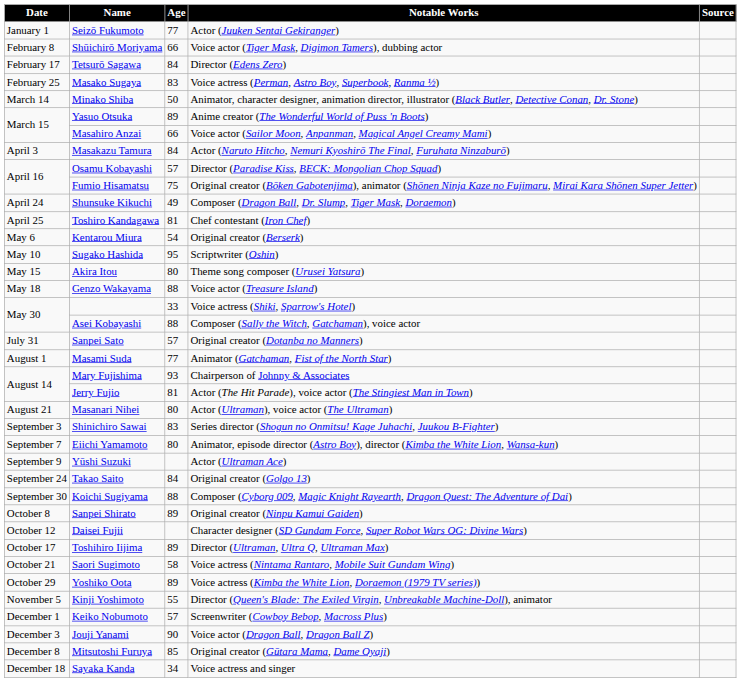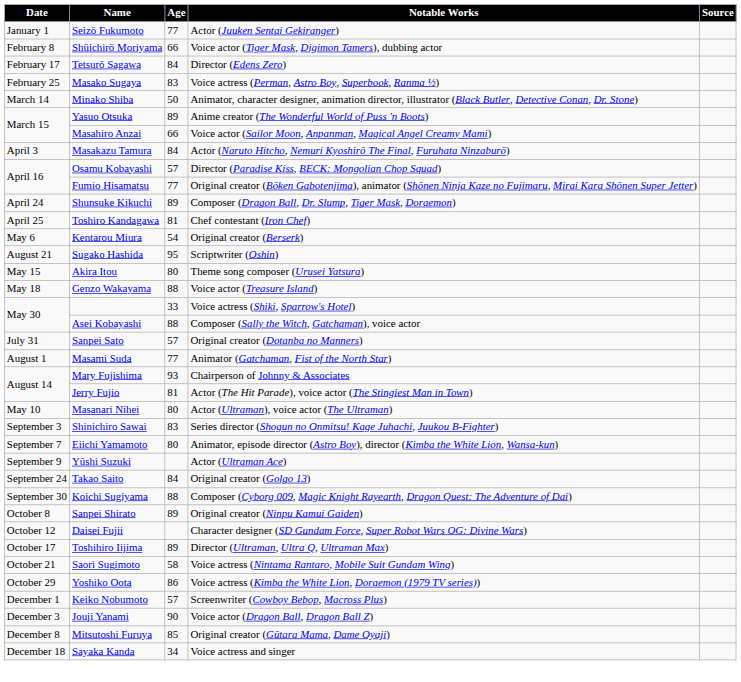Fumio Hisamatsu | Age: 75 -> 77
Shunsuke Kikuchi | Age: 49 -> 89
Sugako Hashida | Date: May 10 -> August 21
Masanari Nihei | Date: August 21 -> May 10
Yoshiko Oota | Age: 89 -> 86
- row: November 5 | Kinji Yoshimoto | 55 | Director (Queen's Blade: The Exiled Virgin, Unbreakable Machine-Doll), animator
